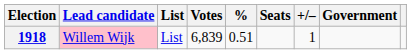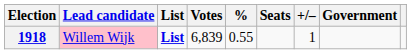1918 | List: normal -> bold
1918 | %: 0.51 -> 0.55
